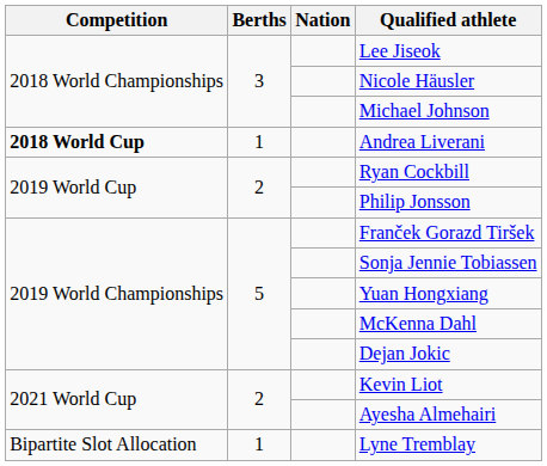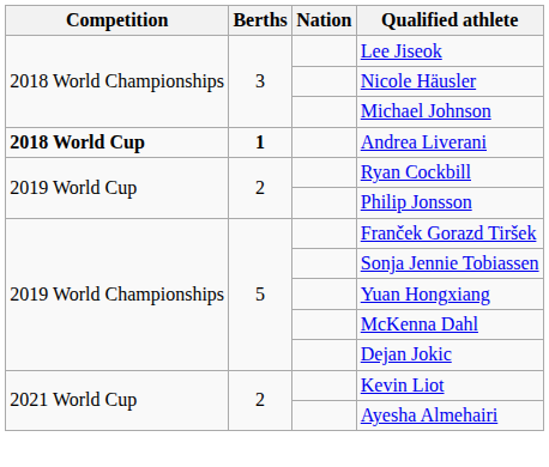Andrea Liverani | Berths: normal -> bold
- row: Bipartite Slot Allocation | 1 | Lyne Tremblay
